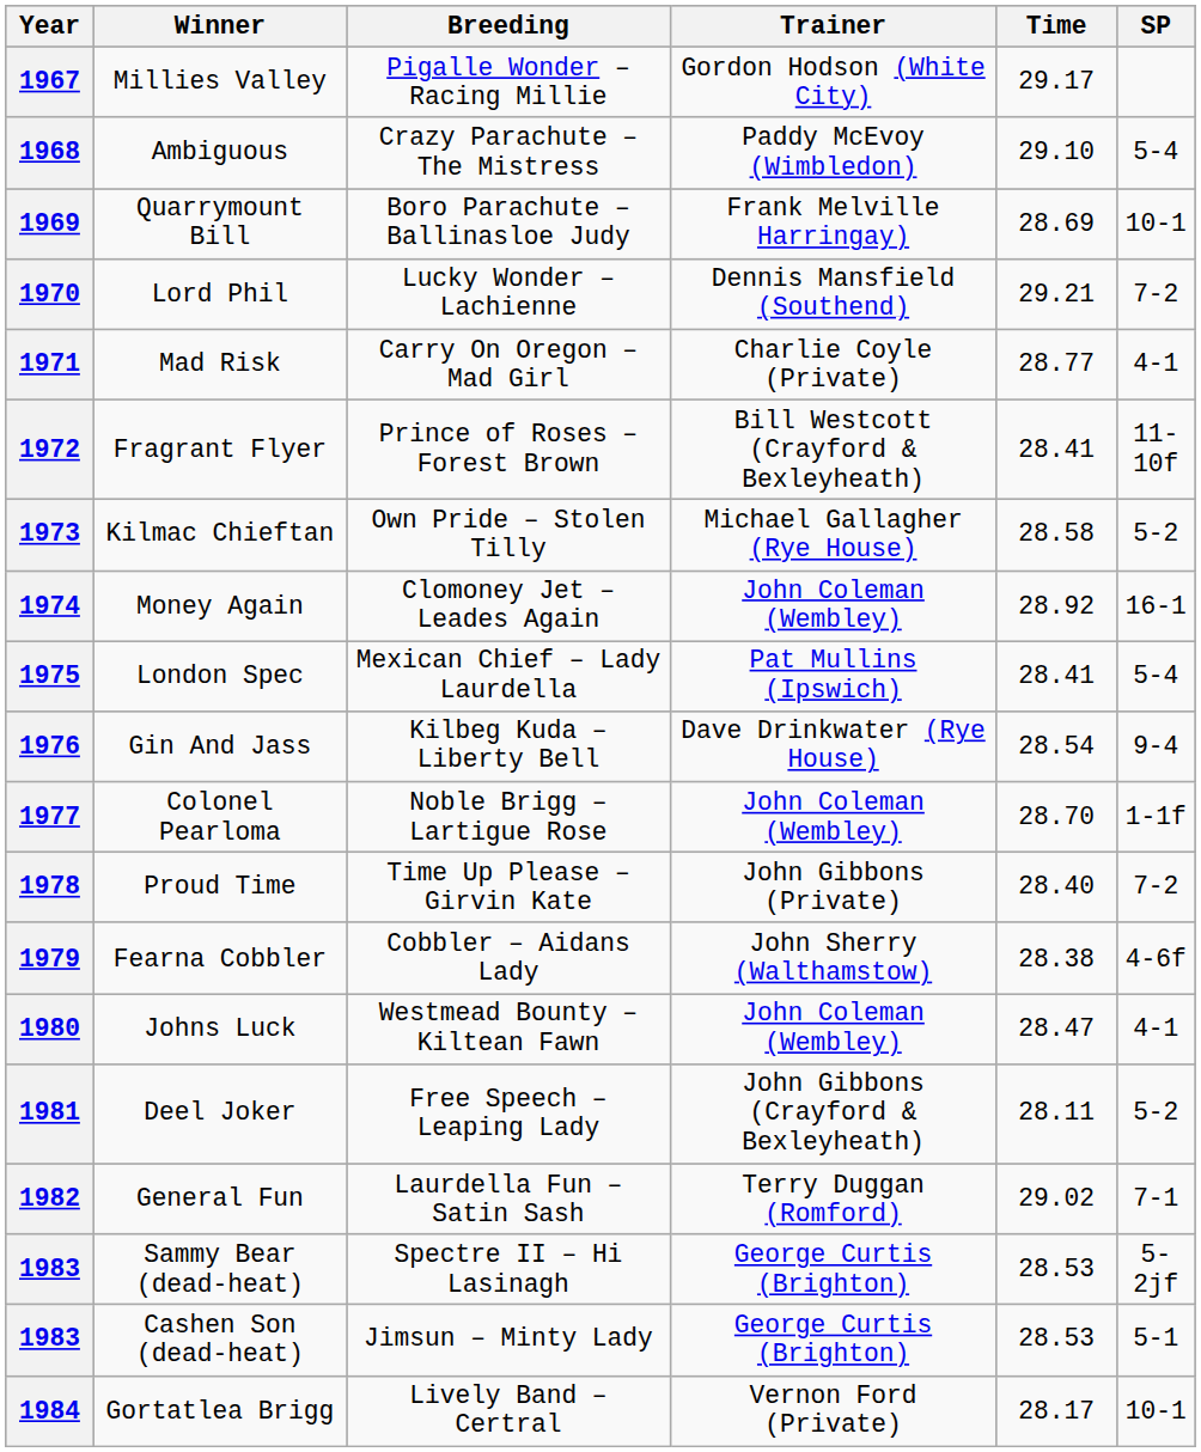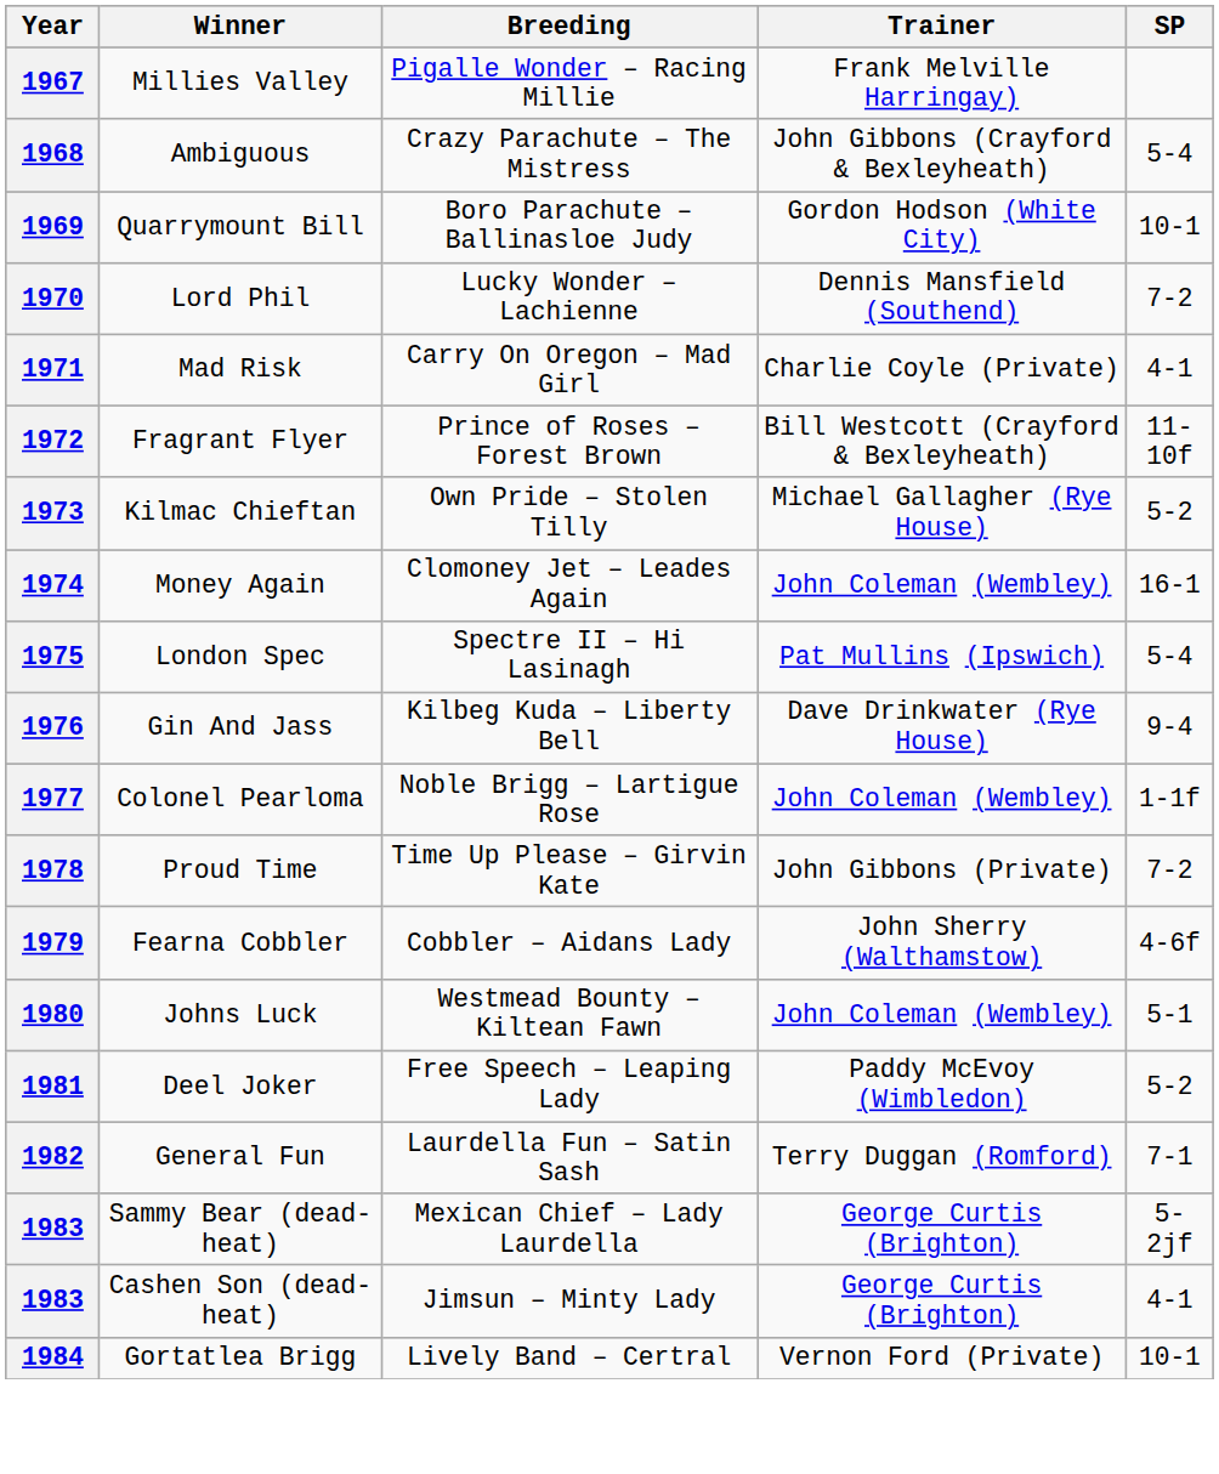- column: Time | 29.17 | 29.10 | 28.69 | 29.21 | 28.77 | 28.41 | 28.58 | 28.92 | 28.41 | 28.54 | 28.70 | 28.40 | 28.38 | 28.47 | 28.11 | 29.02 | 28.53 | 28.53 | 28.17
1967 | Trainer: Gordon Hodson (White City) -> Frank Melville Harringay)
1968 | Trainer: Paddy McEvoy (Wimbledon) -> John Gibbons (Crayford & Bexleyheath)
1969 | Trainer: Frank Melville Harringay) -> Gordon Hodson (White City)
1975 | Breeding: Mexican Chief – Lady Laurdella -> Spectre II – Hi Lasinagh
1980 | SP: 4-1 -> 5-1
1981 | Trainer: John Gibbons (Crayford & Bexleyheath) -> Paddy McEvoy (Wimbledon)
1983 / Sammy Bear (dead-heat) | Breeding: Spectre II – Hi Lasinagh -> Mexican Chief – Lady Laurdella
1983 / Cashen Son (dead-heat) | SP: 5-1 -> 4-1
